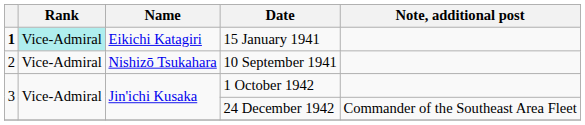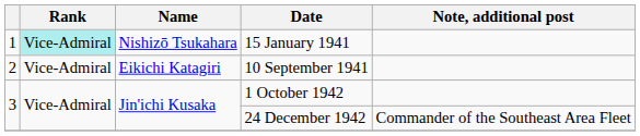15 January 1941 | column 1: bold -> normal
15 January 1941 | Name: Eikichi Katagiri -> Nishizō Tsukahara
10 September 1941 | Name: Nishizō Tsukahara -> Eikichi Katagiri
